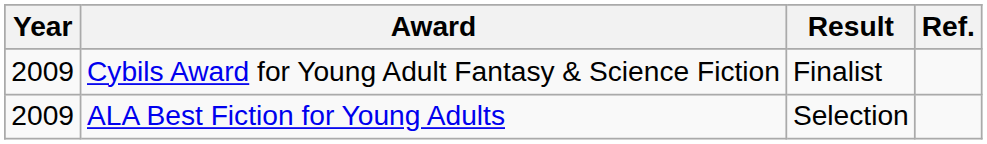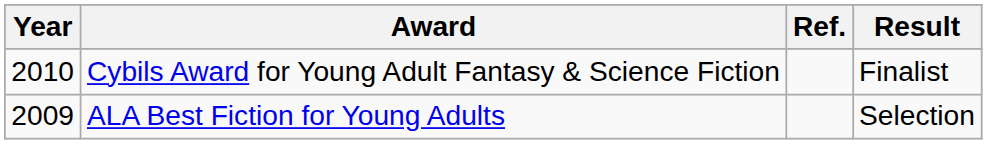columns swapped: Result <-> Ref.
Cybils Award for Young Adult Fantasy & Science Fiction | Year: 2009 -> 2010
